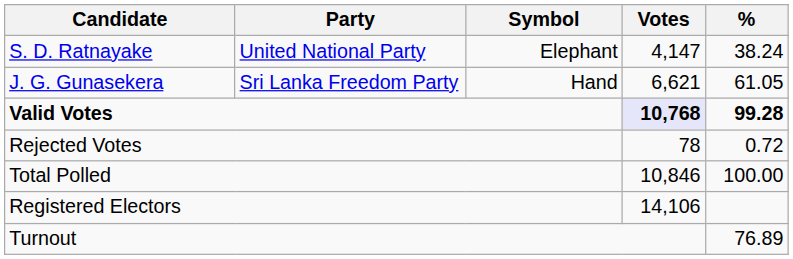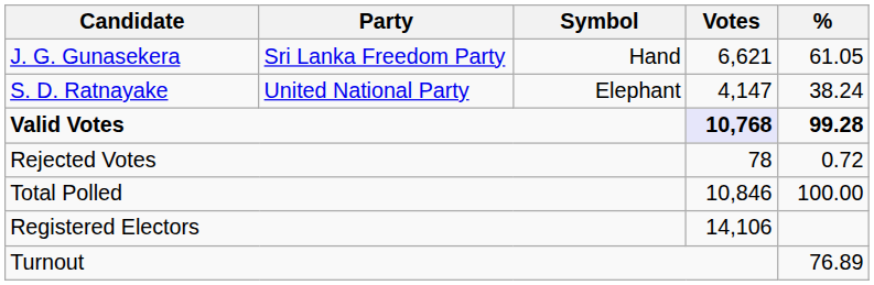rows swapped: J. G. Gunasekera <-> S. D. Ratnayake
